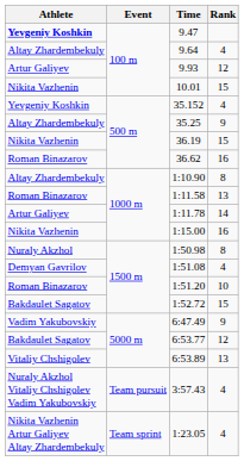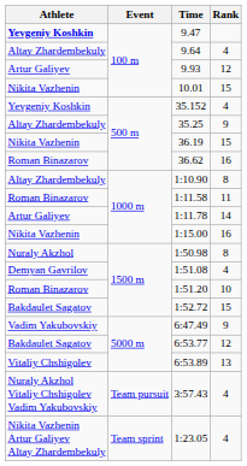1:11.58 | Rank: 13 -> 11
